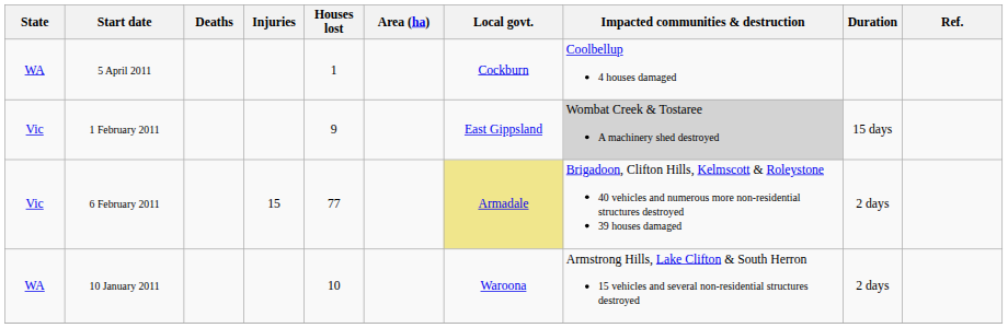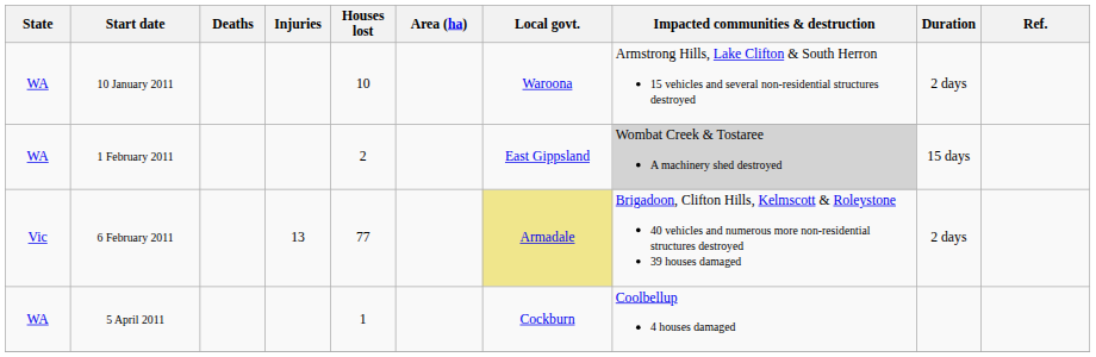rows swapped: 10 January 2011 <-> 5 April 2011
1 February 2011 | State: Vic -> WA
1 February 2011 | Houses lost: 9 -> 2
6 February 2011 | Injuries: 15 -> 13
